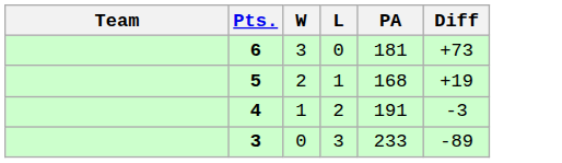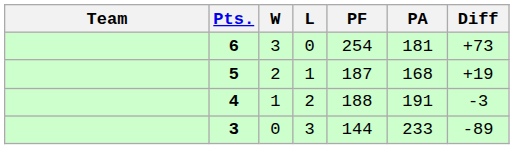+ column: PF | 254 | 187 | 188 | 144
